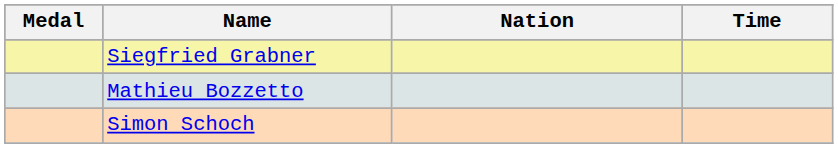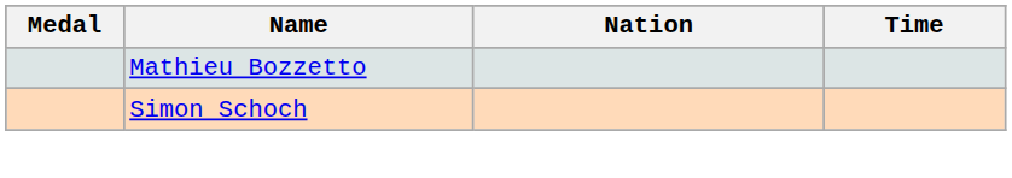- row: Siegfried Grabner
